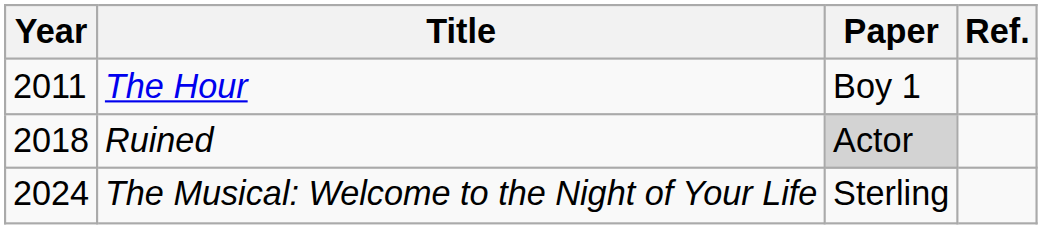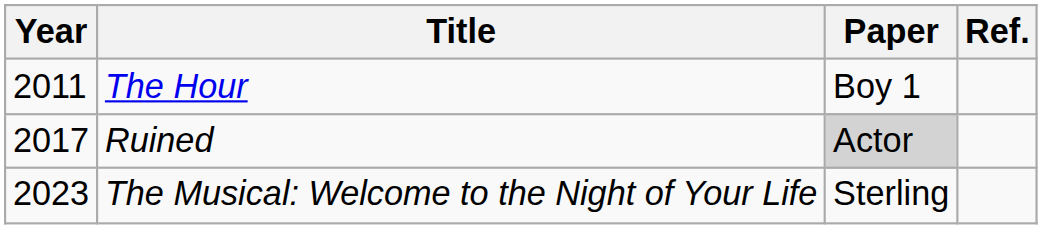Ruined | Year: 2018 -> 2017
The Musical: Welcome to the Night of Your Life | Year: 2024 -> 2023
